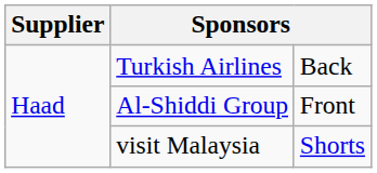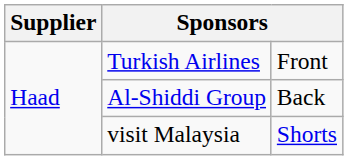Turkish Airlines | column 3: Back -> Front
Al-Shiddi Group | column 3: Front -> Back
